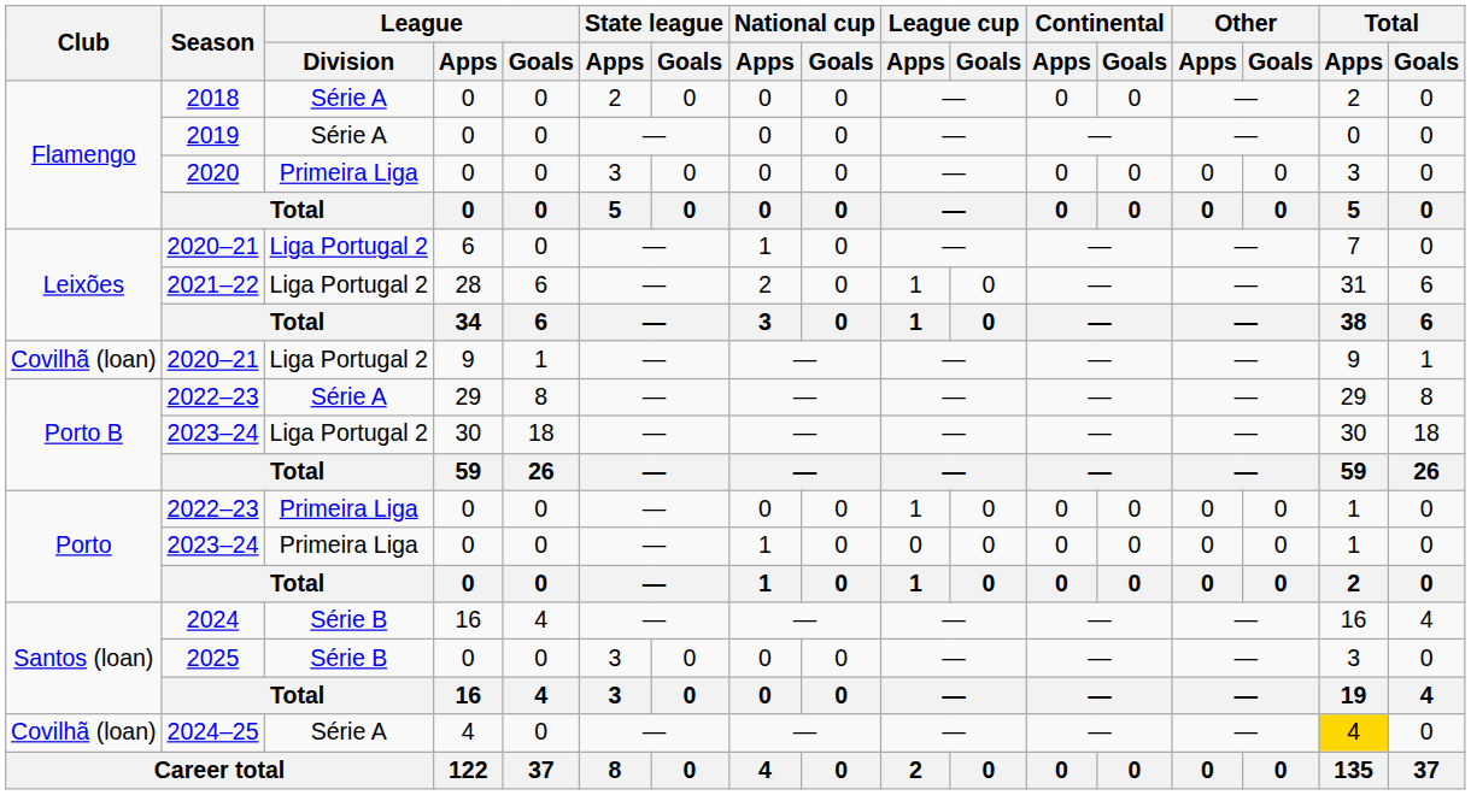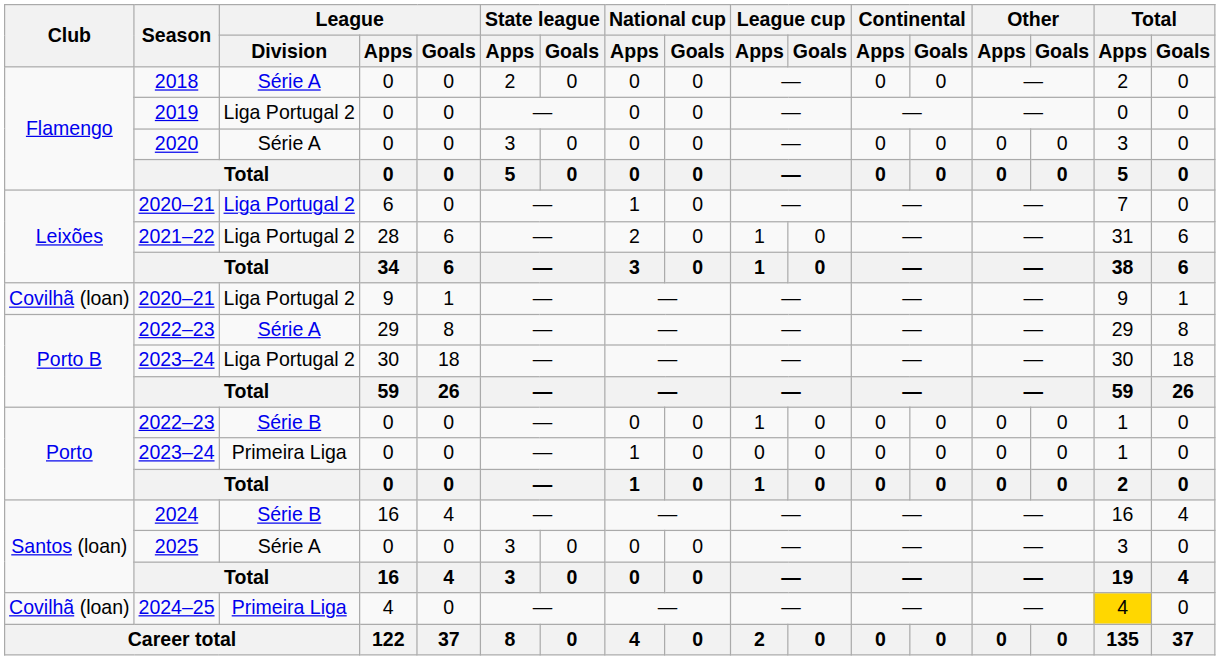2019 | League / Division: Série A -> Liga Portugal 2
2020 | League / Division: Primeira Liga -> Série A
2022–23 / 0 | League / Division: Primeira Liga -> Série B
2025 | League / Division: Série B -> Série A
2024–25 | League / Division: Série A -> Primeira Liga
